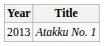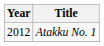Atakku No. 1 | Year: 2013 -> 2012
